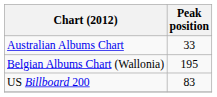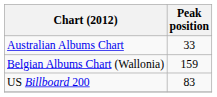Belgian Albums Chart (Wallonia) | Peak position: 195 -> 159
